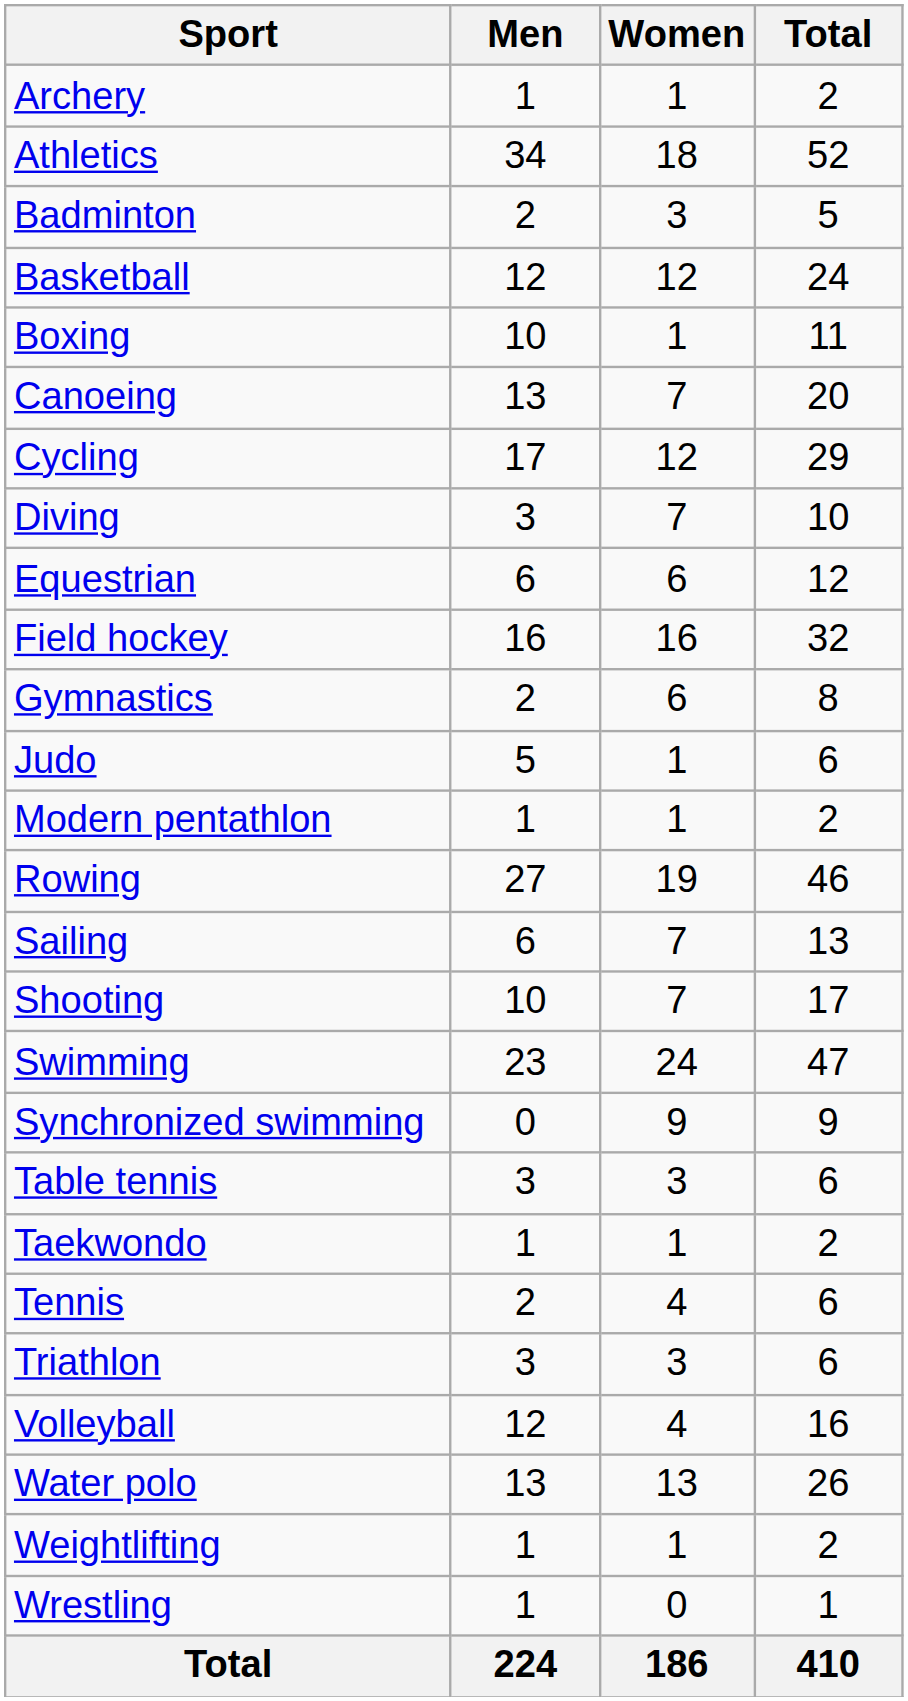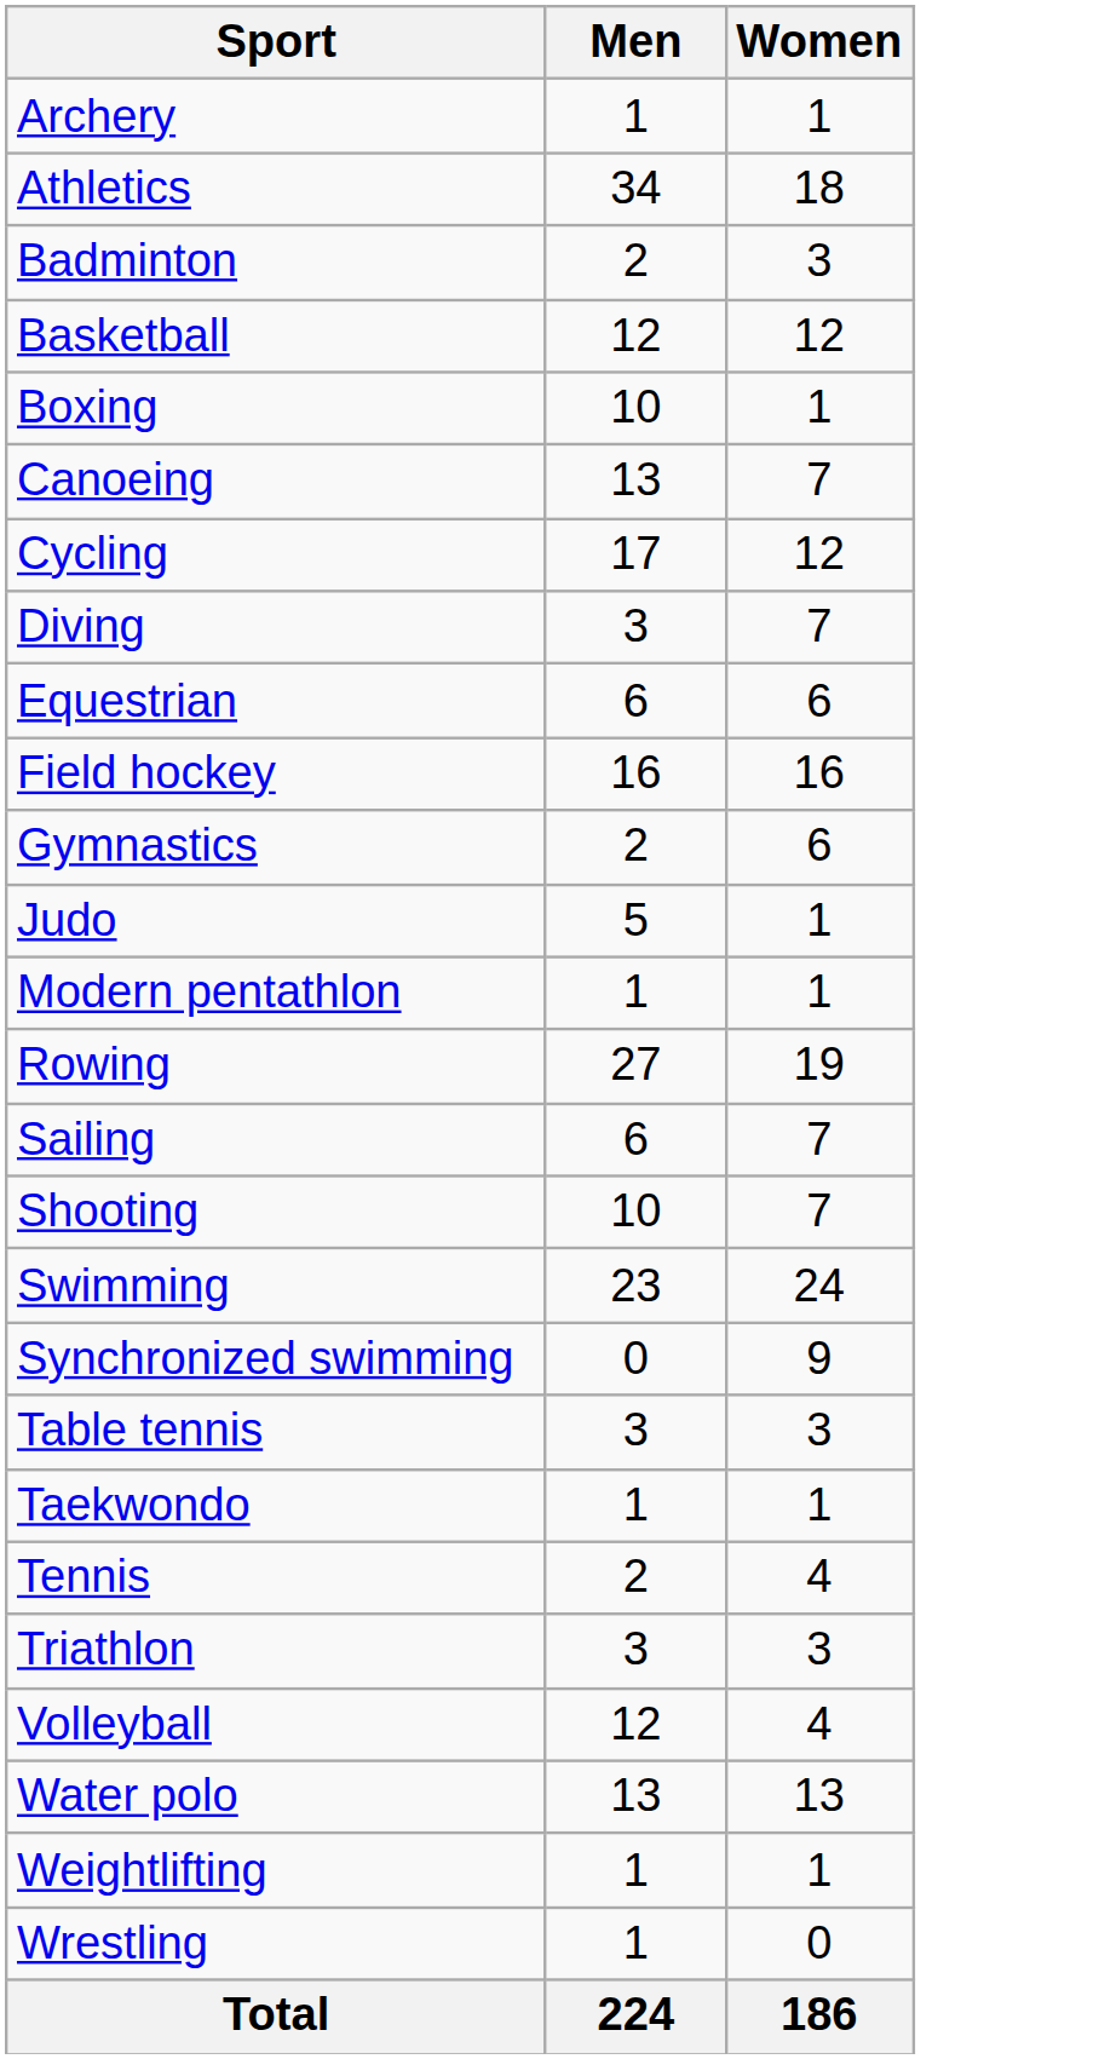- column: Total | 2 | 52 | 5 | 24 | 11 | 20 | 29 | 10 | 12 | 32 | 8 | 6 | 2 | 46 | 13 | 17 | 47 | 9 | 6 | 2 | 6 | 6 | 16 | 26 | 2 | 1 | 410
